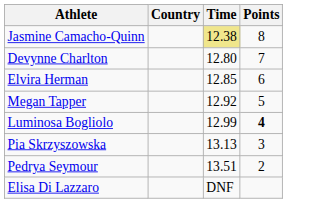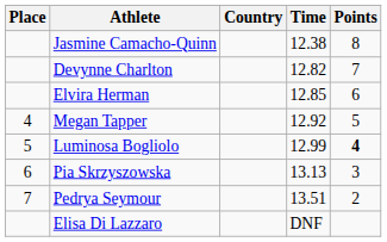+ column: Place | 4 | 5 | 6 | 7
Jasmine Camacho-Quinn | Time: khaki background -> no background
Devynne Charlton | Time: 12.80 -> 12.82
